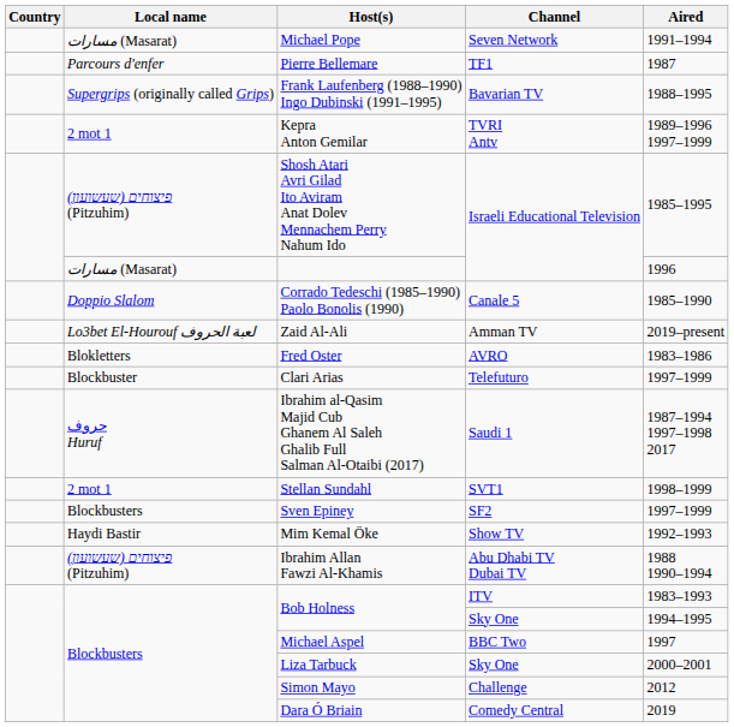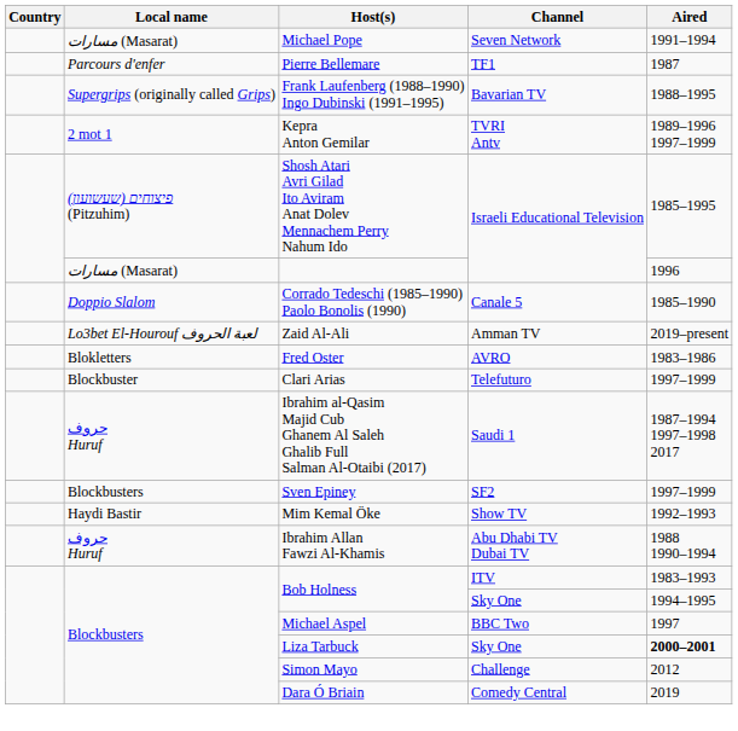- row: 2 mot 1 | Stellan Sundahl | SVT1 | 1998–1999
Ibrahim Allan Fawzi Al-Khamis | Local name: (פיצוחים (שעשועון (Pitzuhim) -> حروف Huruf
Liza Tarbuck | Aired: normal -> bold
